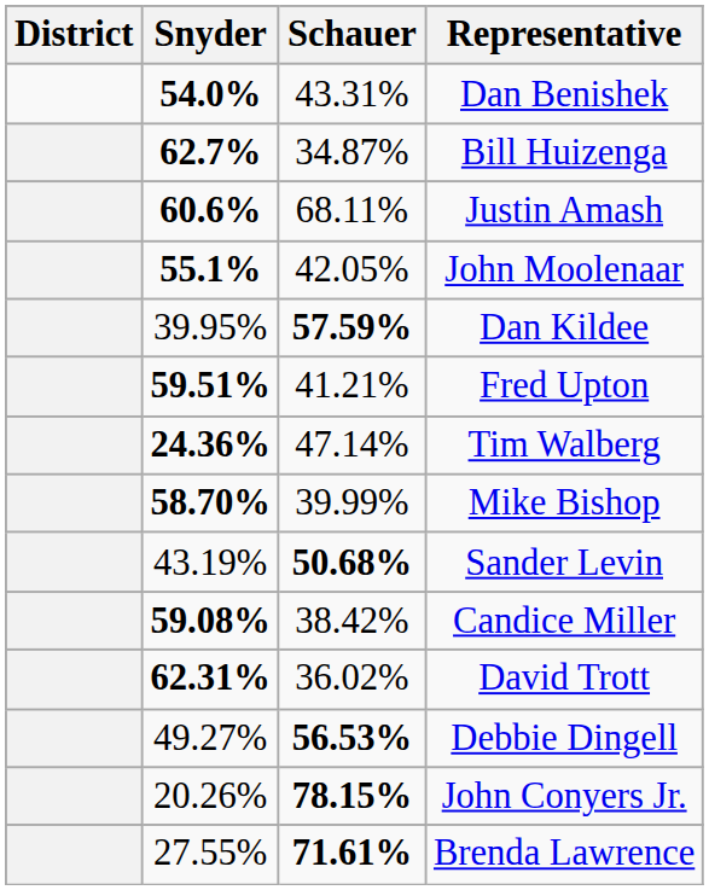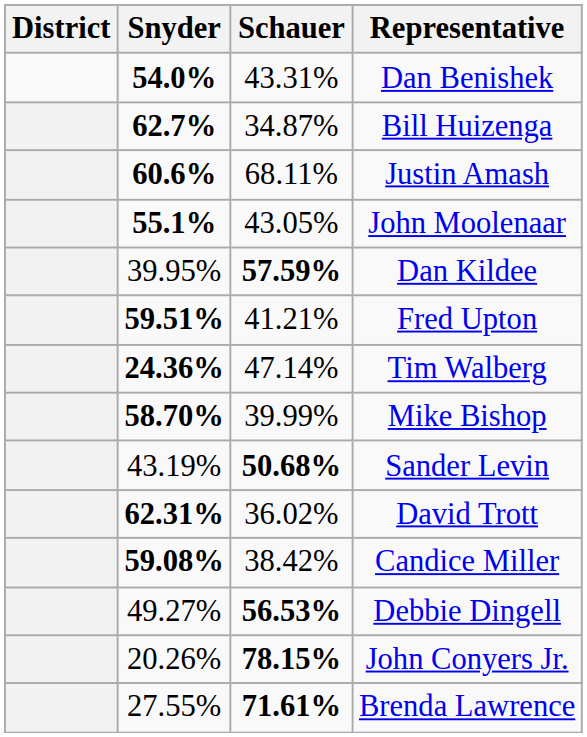John Moolenaar | Schauer: 42.05% -> 43.05%
rows swapped: Candice Miller <-> David Trott
